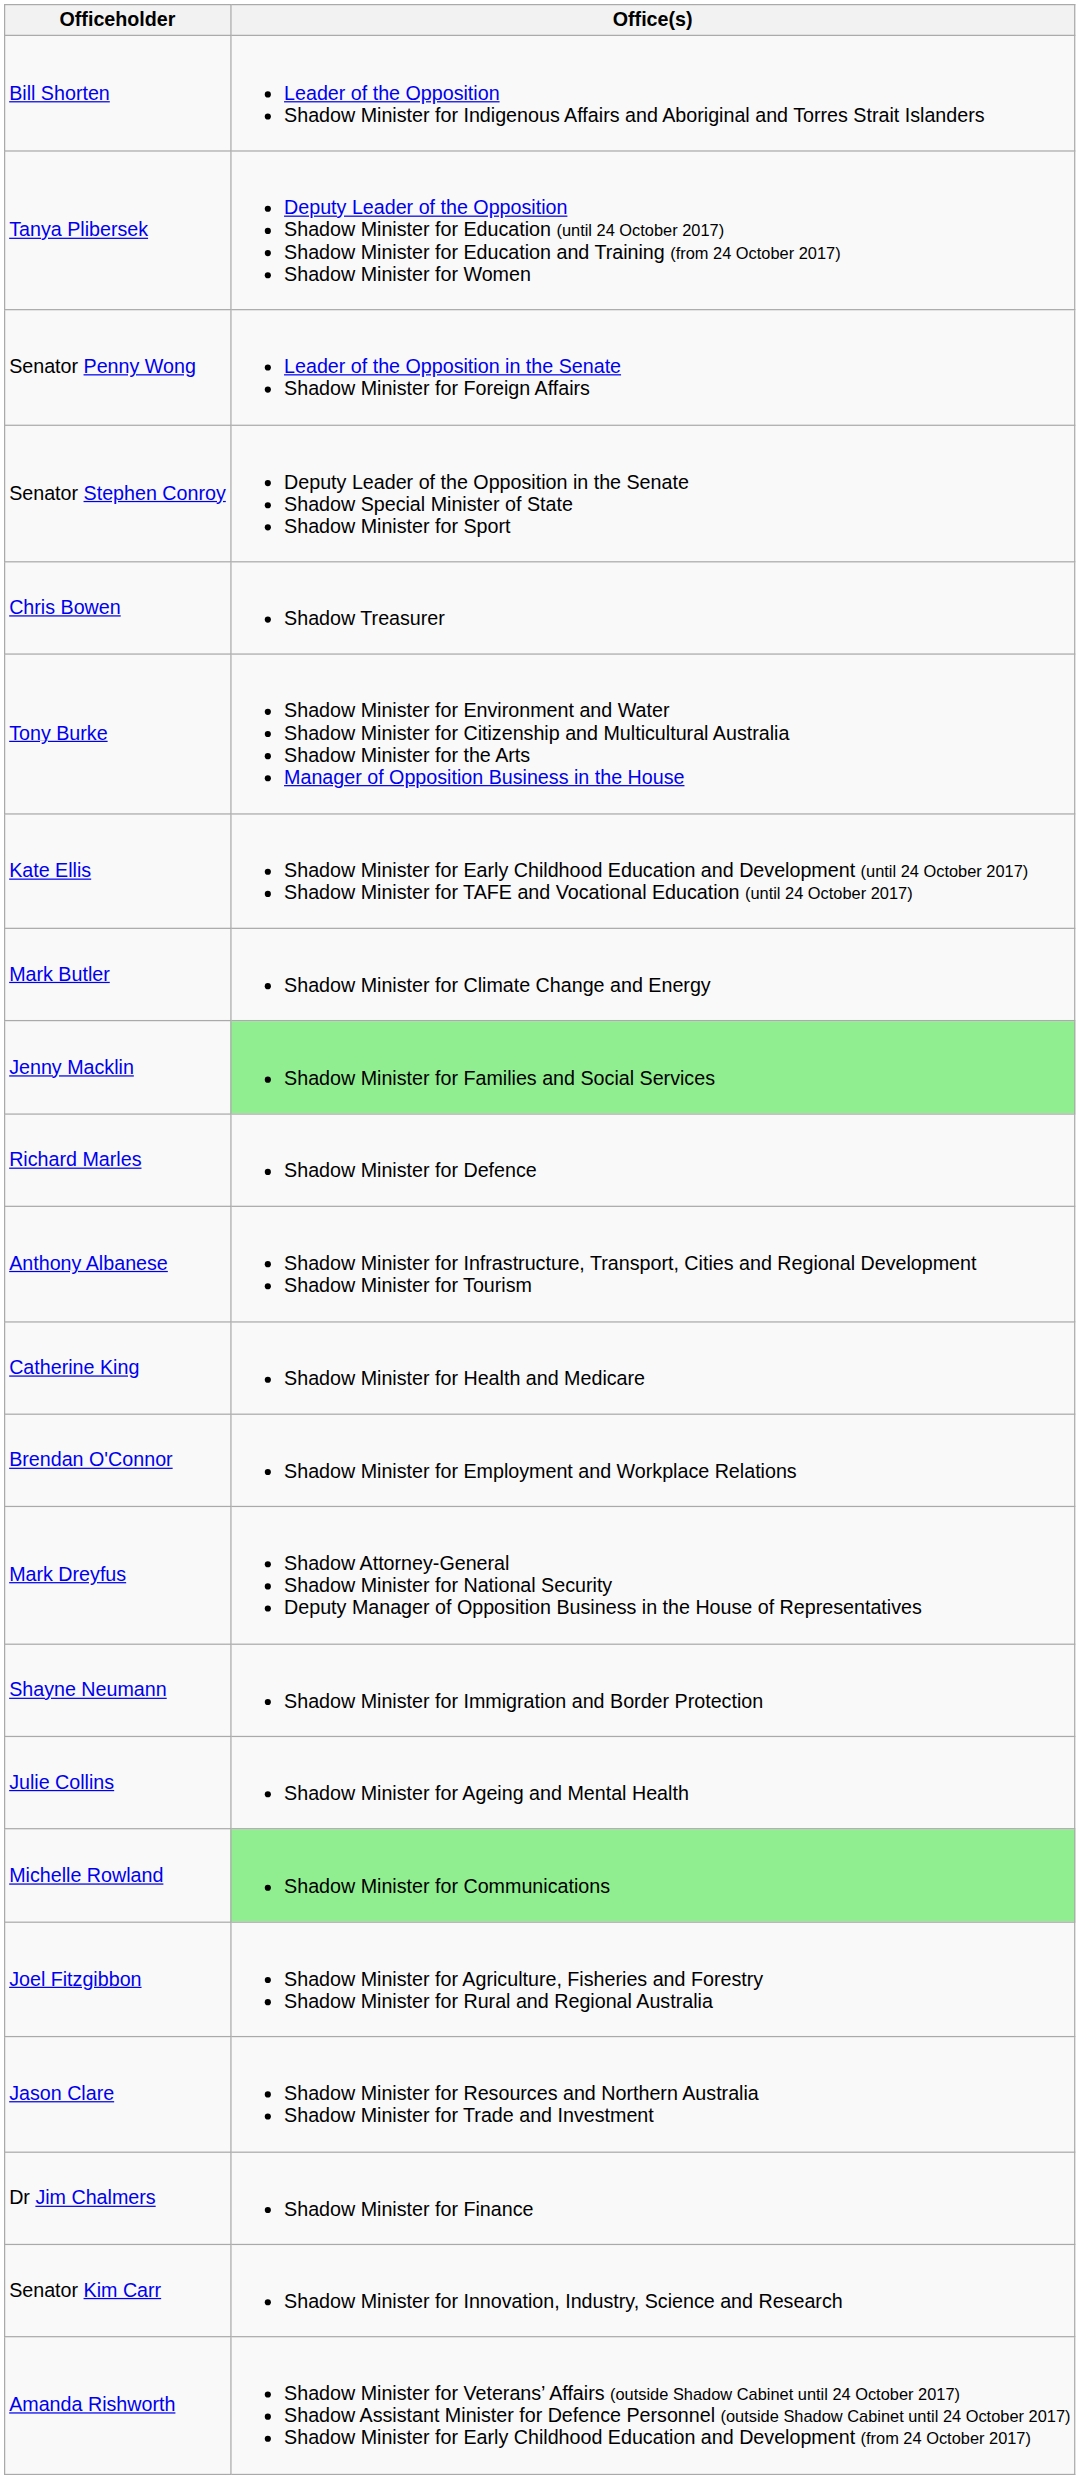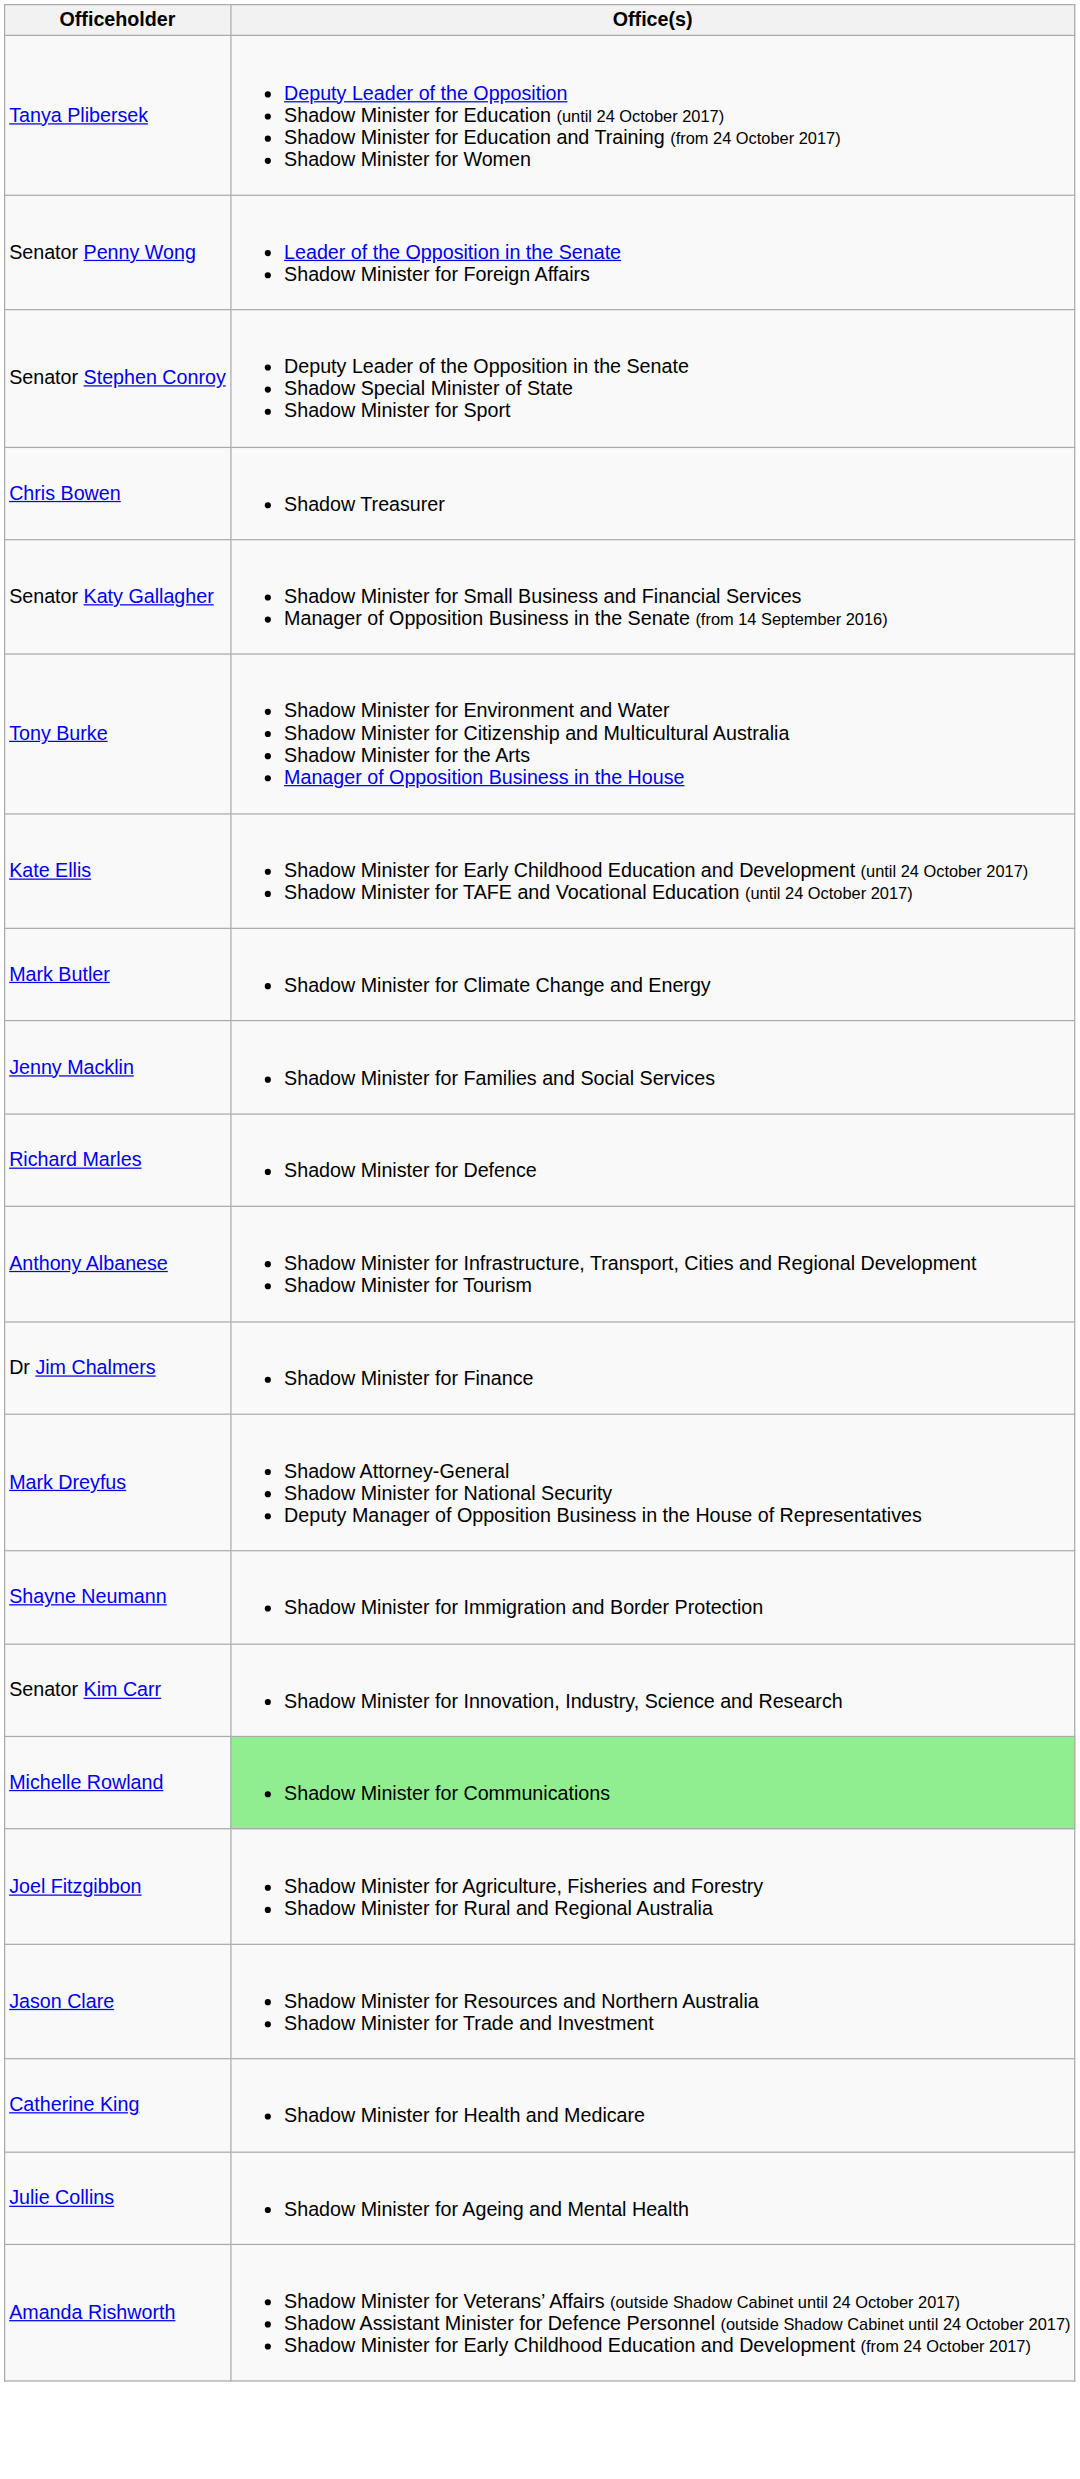- row: Bill Shorten | Leader of the Opposition Shadow Minister for Indigenous Affairs and Aboriginal and Torres Strait Islanders
+ row: Senator Katy Gallagher | Shadow Minister for Small Business and Financial Services Manager of Opposition Business in the Senate (from 14 September 2016)
Jenny Macklin | Office(s): lightgreen background -> no background
rows swapped: Dr Jim Chalmers <-> Catherine King
- row: Brendan O'Connor | Shadow Minister for Employment and Workplace Relations
rows swapped: Senator Kim Carr <-> Julie Collins
